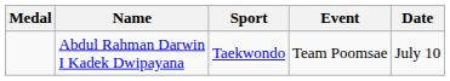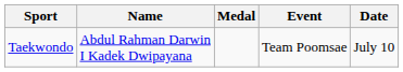columns swapped: Medal <-> Sport
